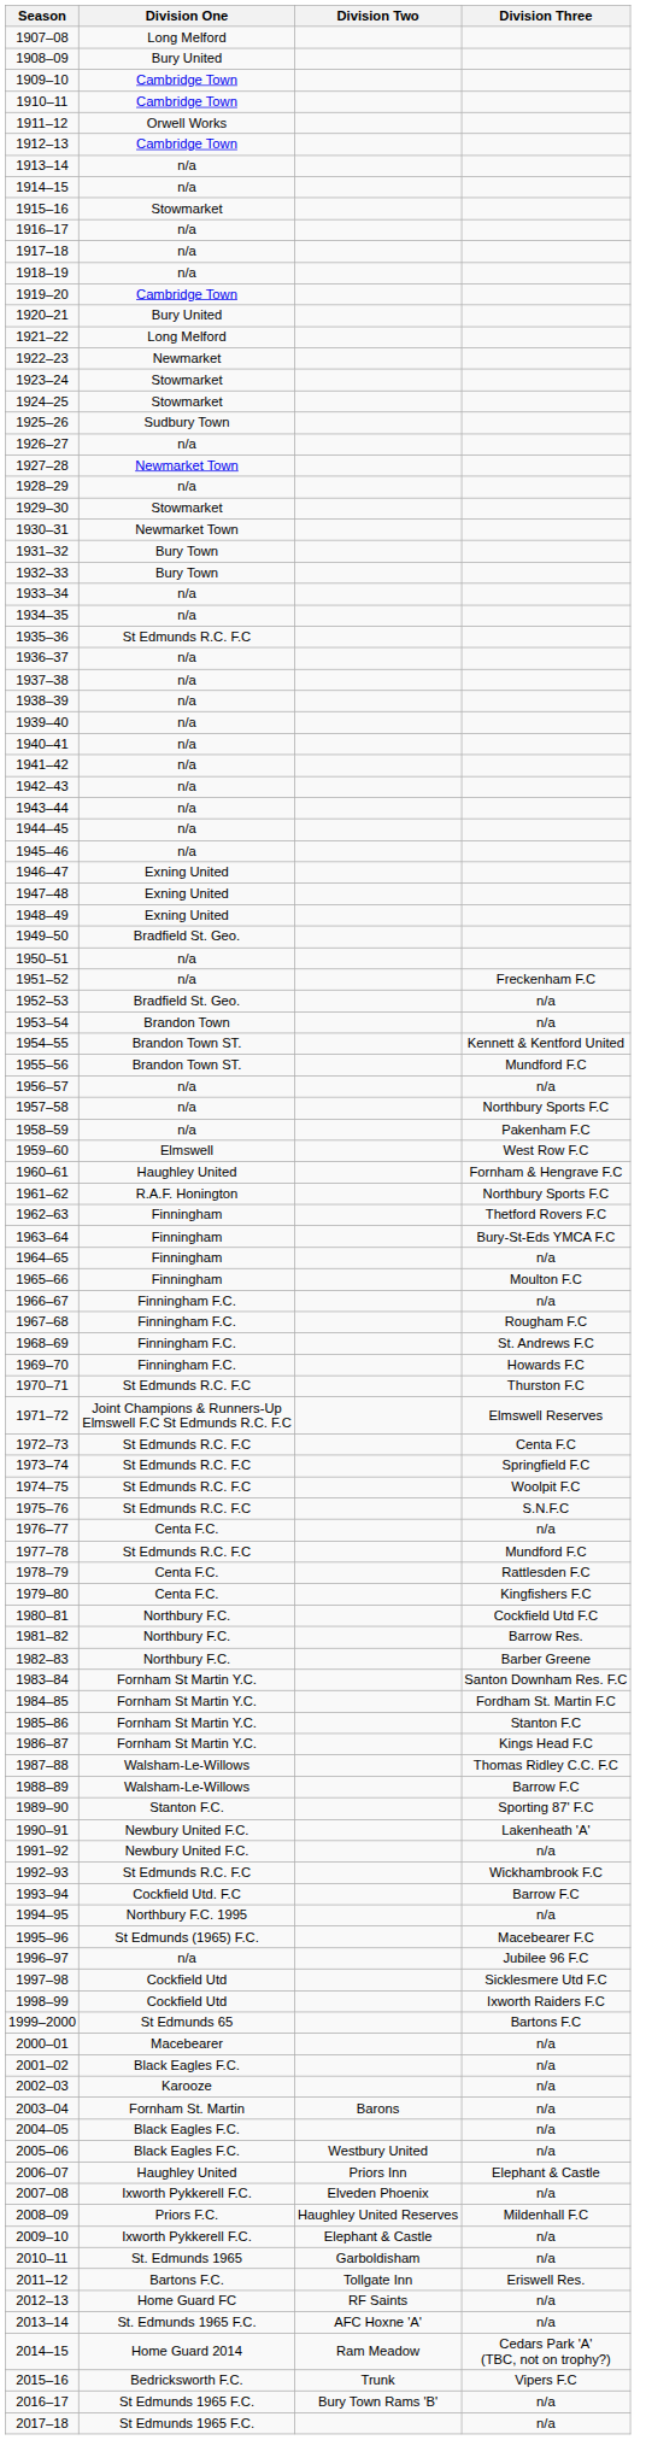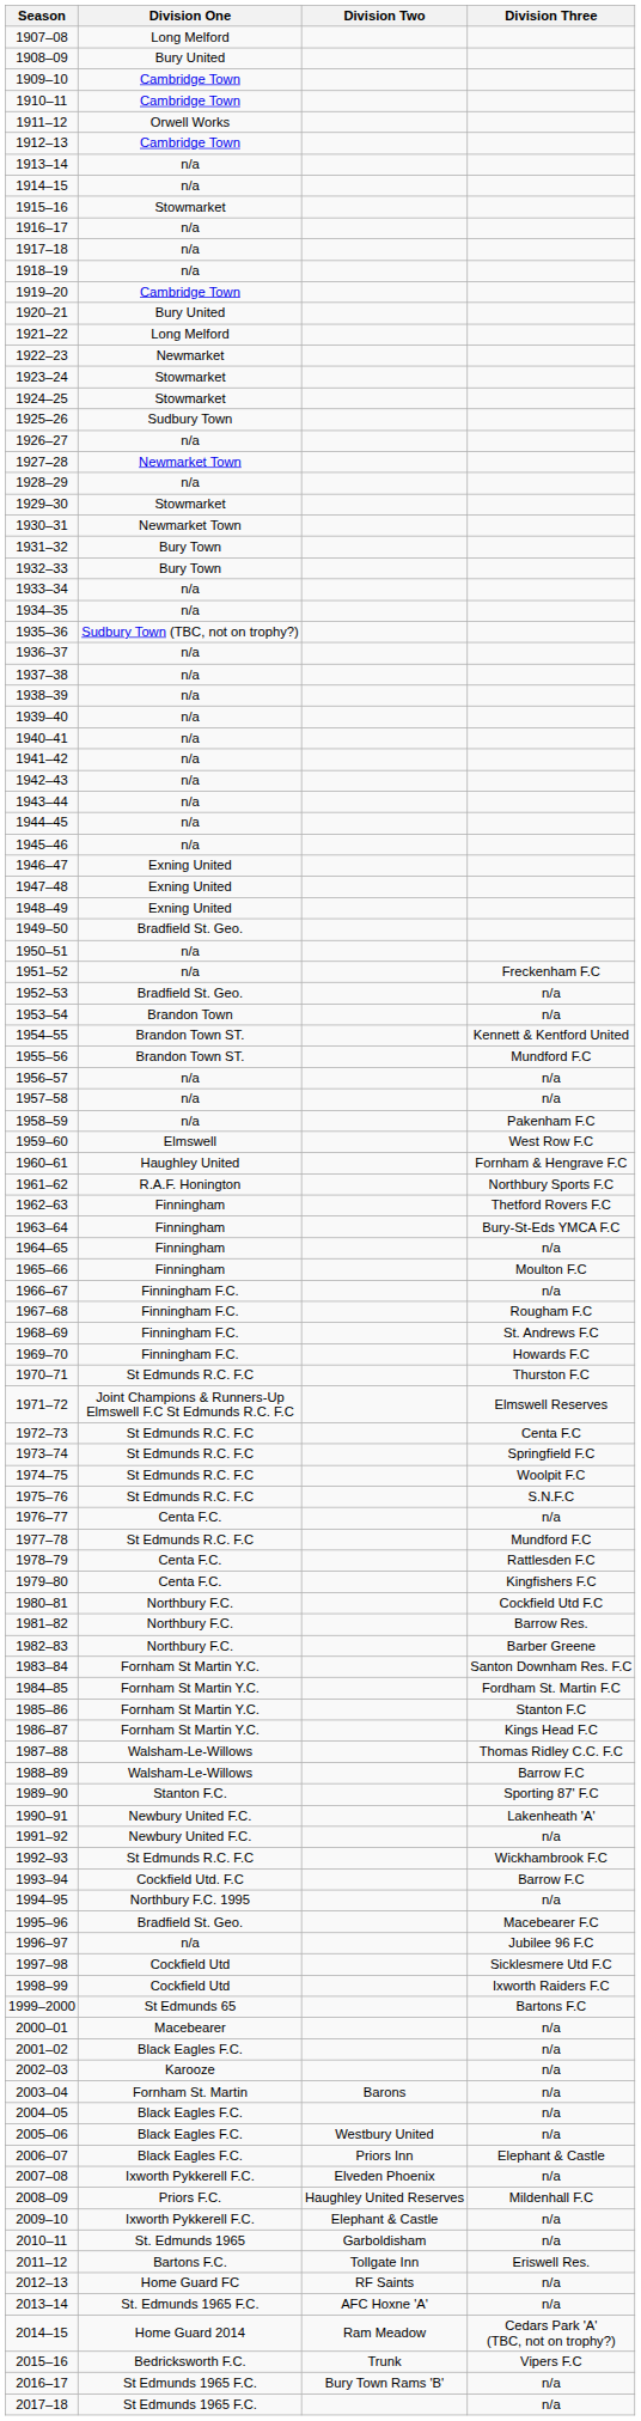1935–36 | Division One: St Edmunds R.C. F.C -> Sudbury Town (TBC, not on trophy?)
1957–58 | Division Three: Northbury Sports F.C -> n/a
1995–96 | Division One: St Edmunds (1965) F.C. -> Bradfield St. Geo.
2006–07 | Division One: Haughley United -> Black Eagles F.C.
